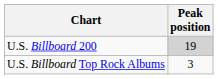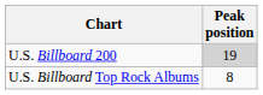U.S. Billboard Top Rock Albums | Peak position: 3 -> 8
